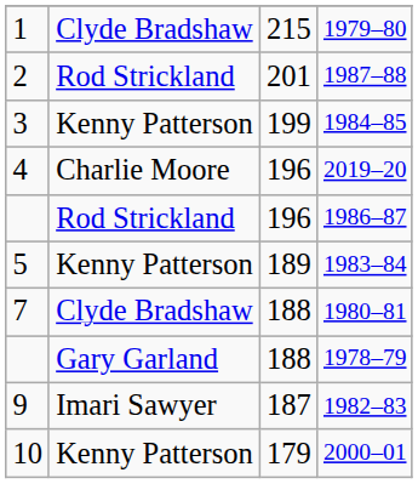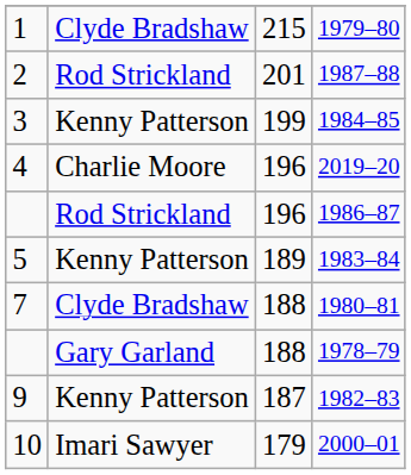1982–83 | column 2: Imari Sawyer -> Kenny Patterson
2000–01 | column 2: Kenny Patterson -> Imari Sawyer
